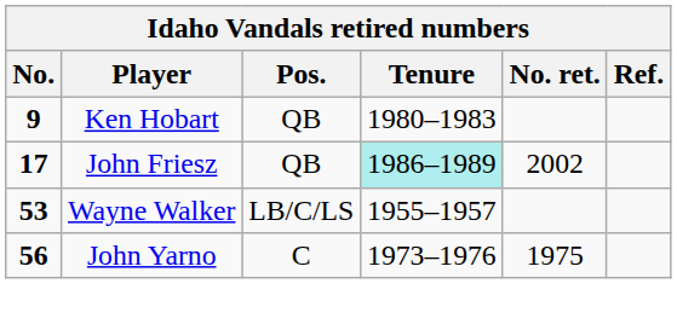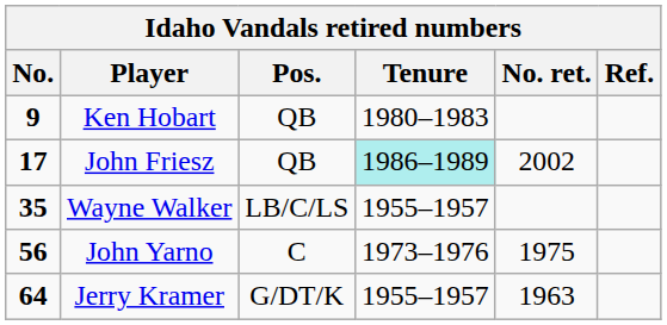Wayne Walker | No.: 53 -> 35
+ row: 64 | Jerry Kramer | G/DT/K | 1955–1957 | 1963
